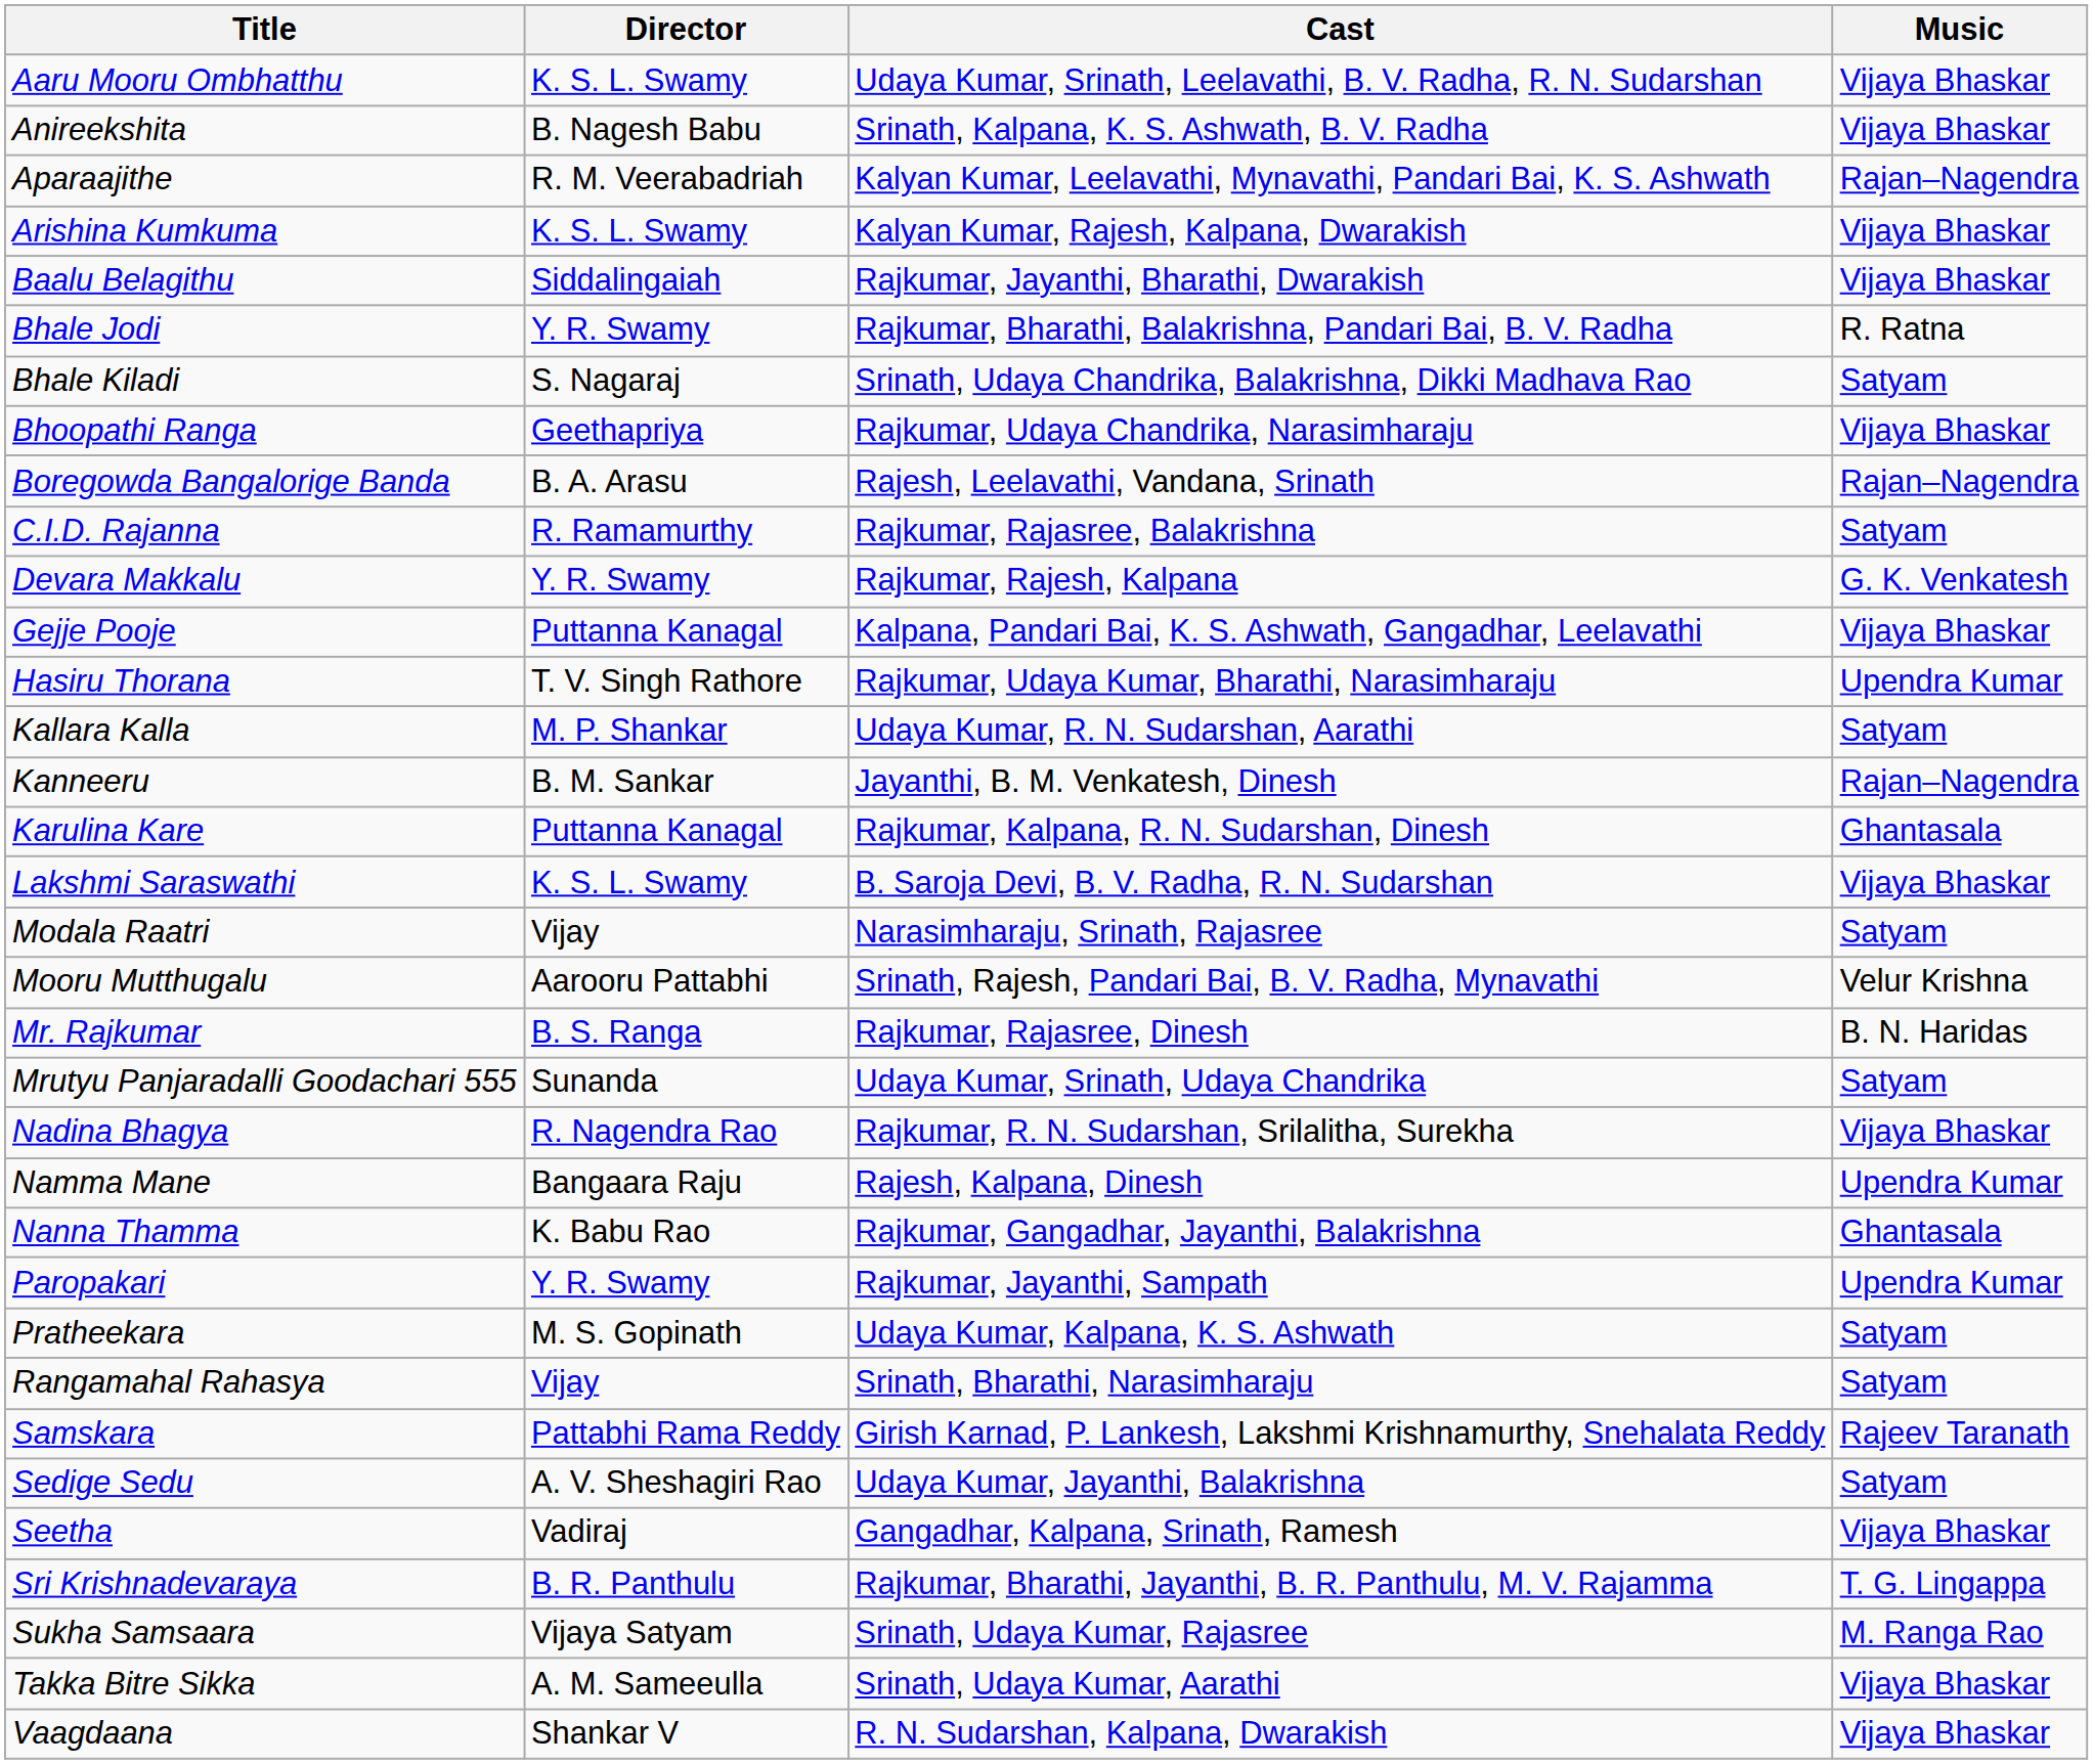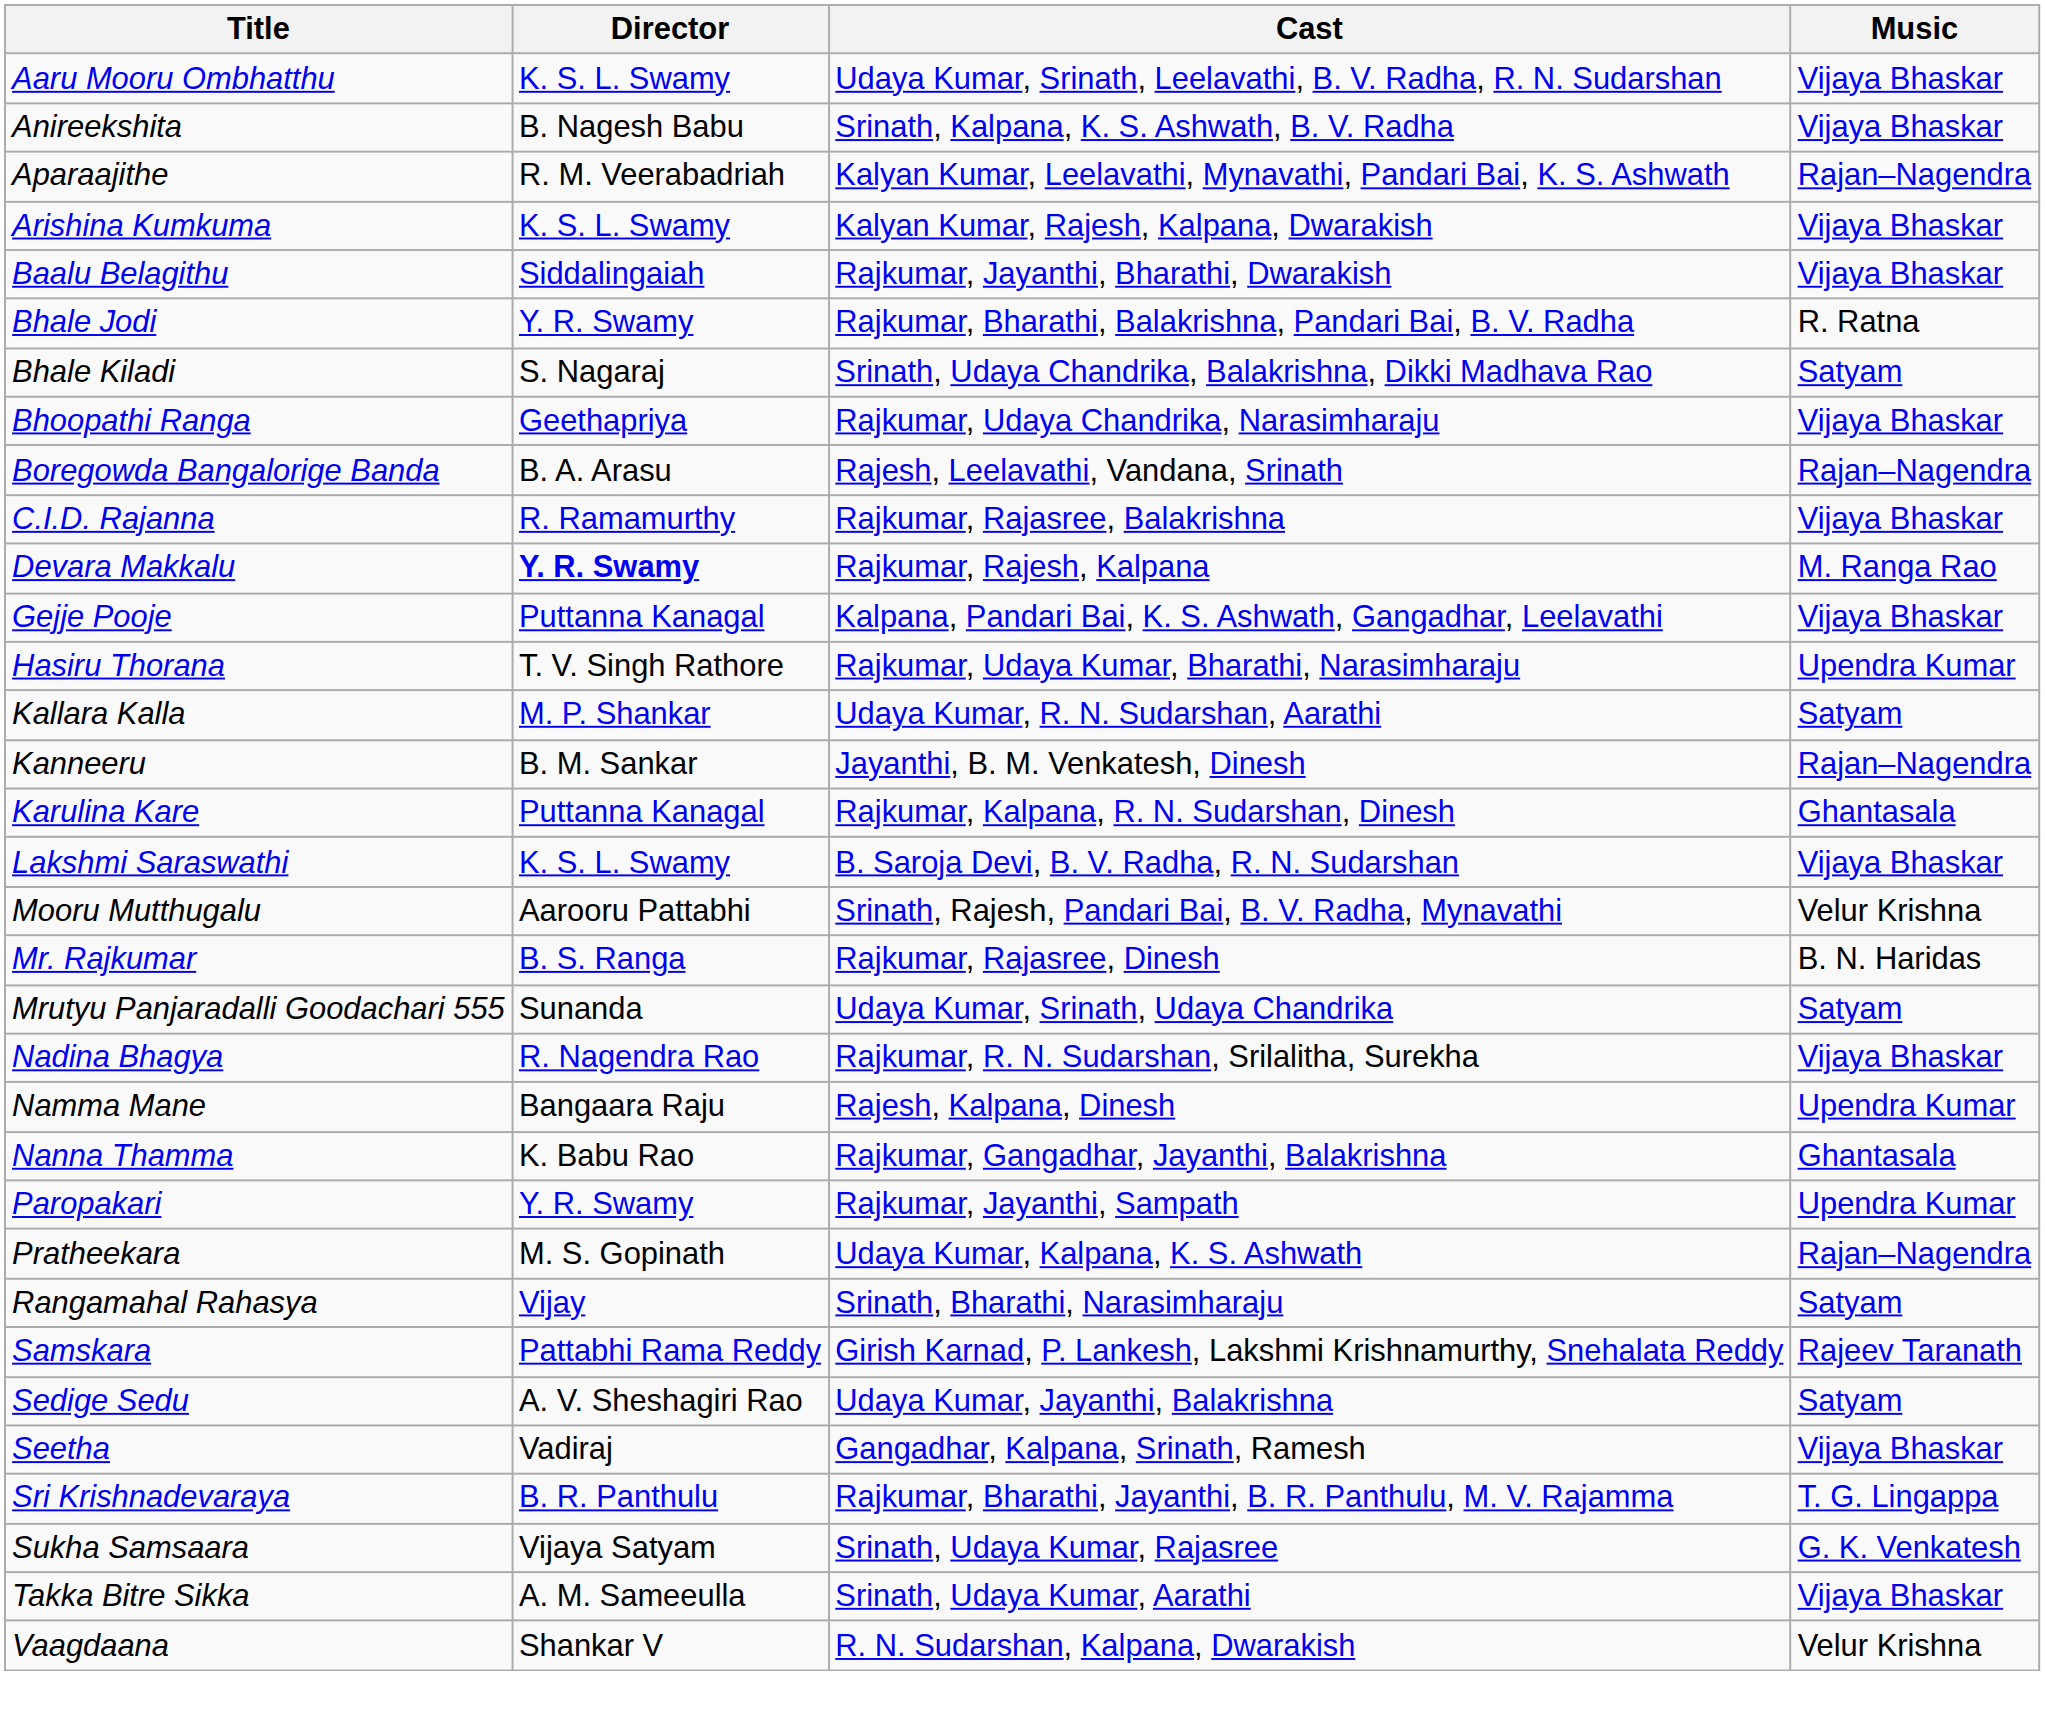C.I.D. Rajanna | Music: Satyam -> Vijaya Bhaskar
Devara Makkalu | Director: normal -> bold
Devara Makkalu | Music: G. K. Venkatesh -> M. Ranga Rao
- row: Modala Raatri | Vijay | Narasimharaju, Srinath, Rajasree | Satyam
Pratheekara | Music: Satyam -> Rajan–Nagendra
Sukha Samsaara | Music: M. Ranga Rao -> G. K. Venkatesh
Vaagdaana | Music: Vijaya Bhaskar -> Velur Krishna
